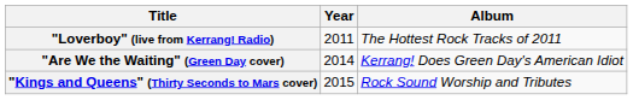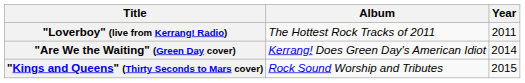columns swapped: Year <-> Album
